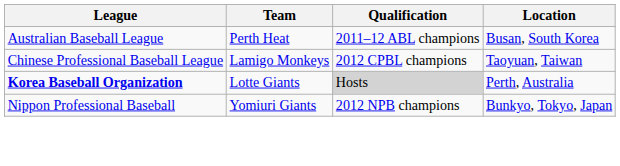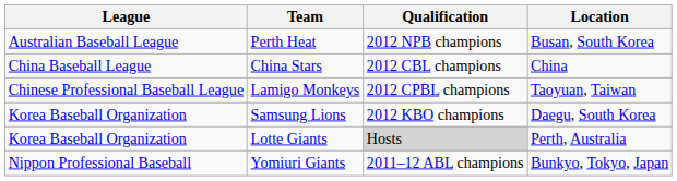Perth Heat | Qualification: 2011–12 ABL champions -> 2012 NPB champions
+ row: China Baseball League | China Stars | 2012 CBL champions | China
+ row: Korea Baseball Organization | Samsung Lions | 2012 KBO champions | Daegu, South Korea
Lotte Giants | League: bold -> normal
Yomiuri Giants | Qualification: 2012 NPB champions -> 2011–12 ABL champions
